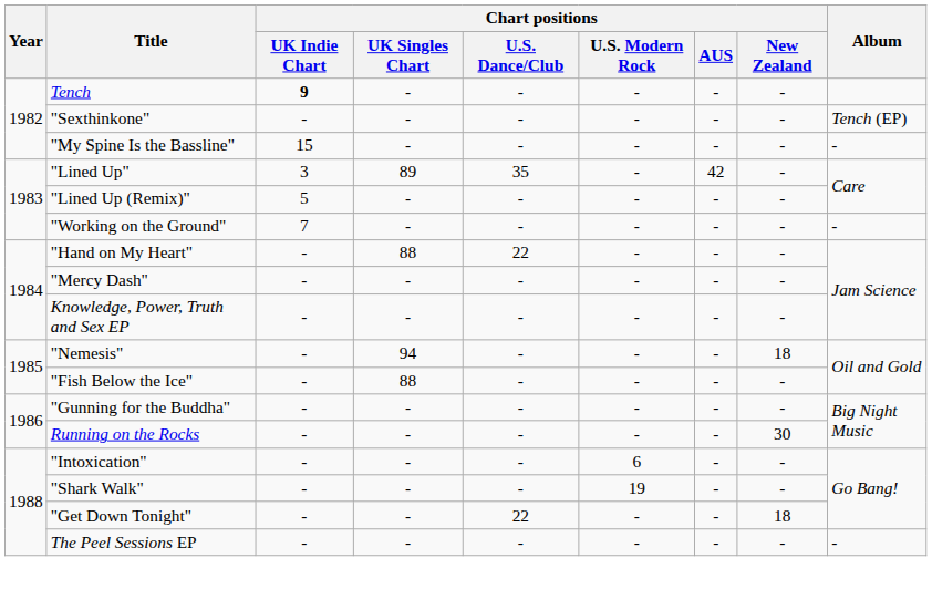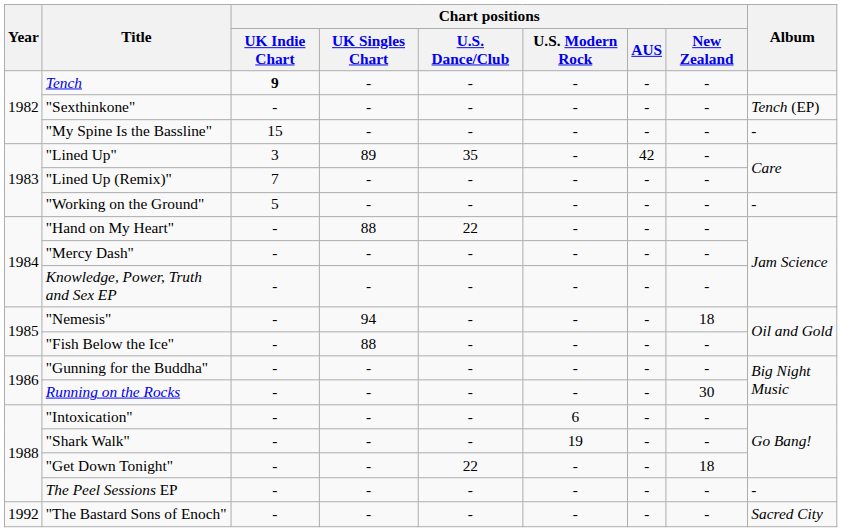"Lined Up (Remix)" | Chart positions / UK Indie Chart: 5 -> 7
"Working on the Ground" | Chart positions / UK Indie Chart: 7 -> 5
+ row: 1992 | "The Bastard Sons of Enoch" | - | - | - | - | - | - | Sacred City
